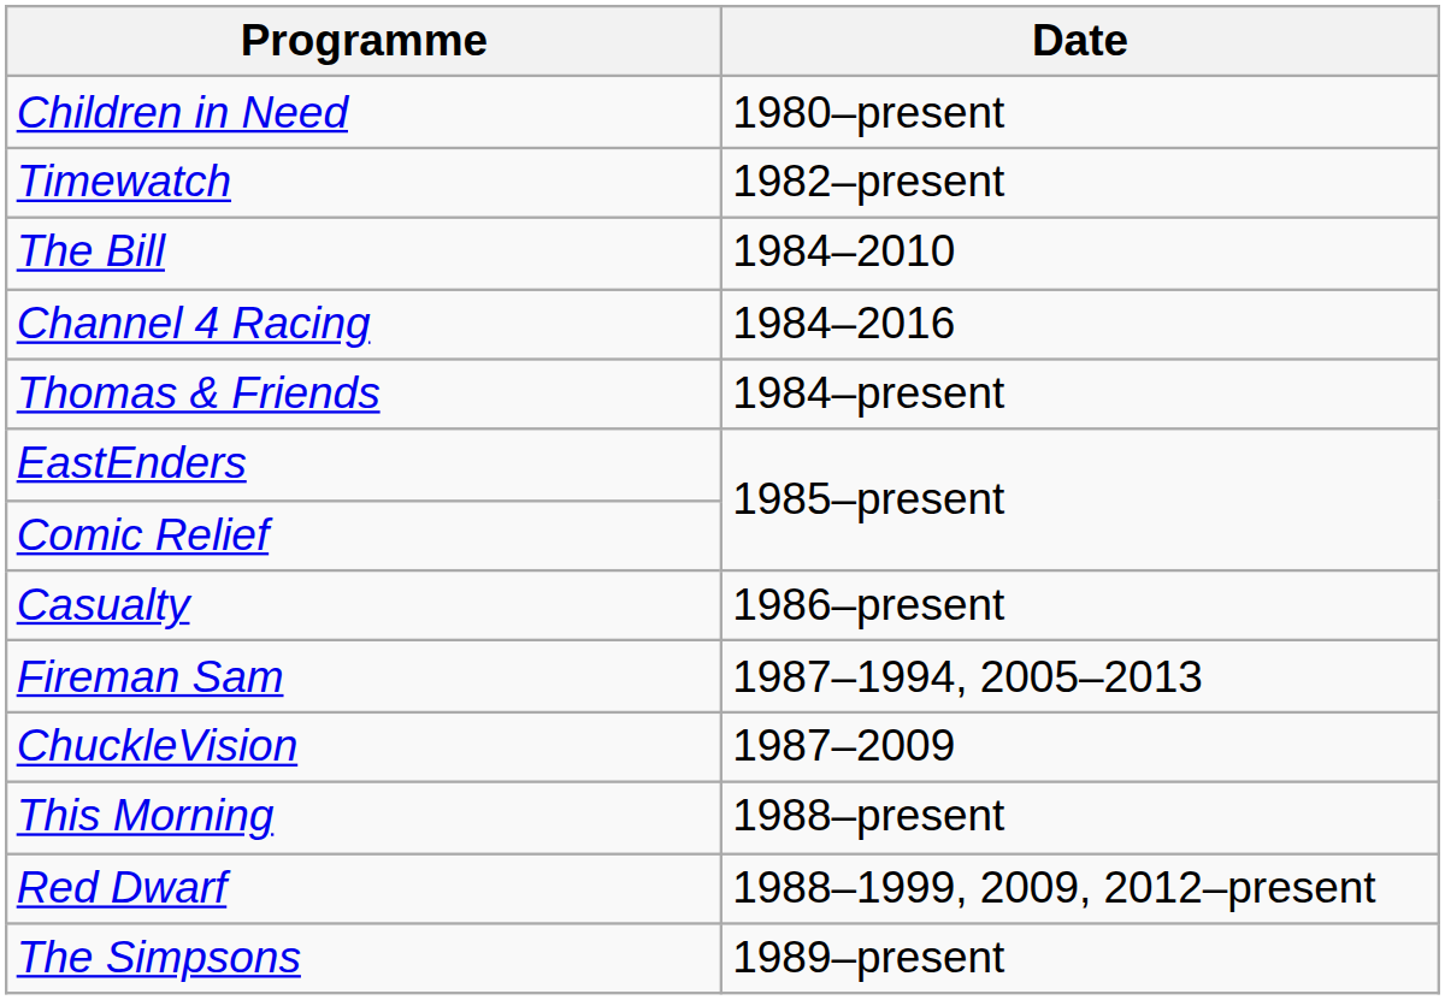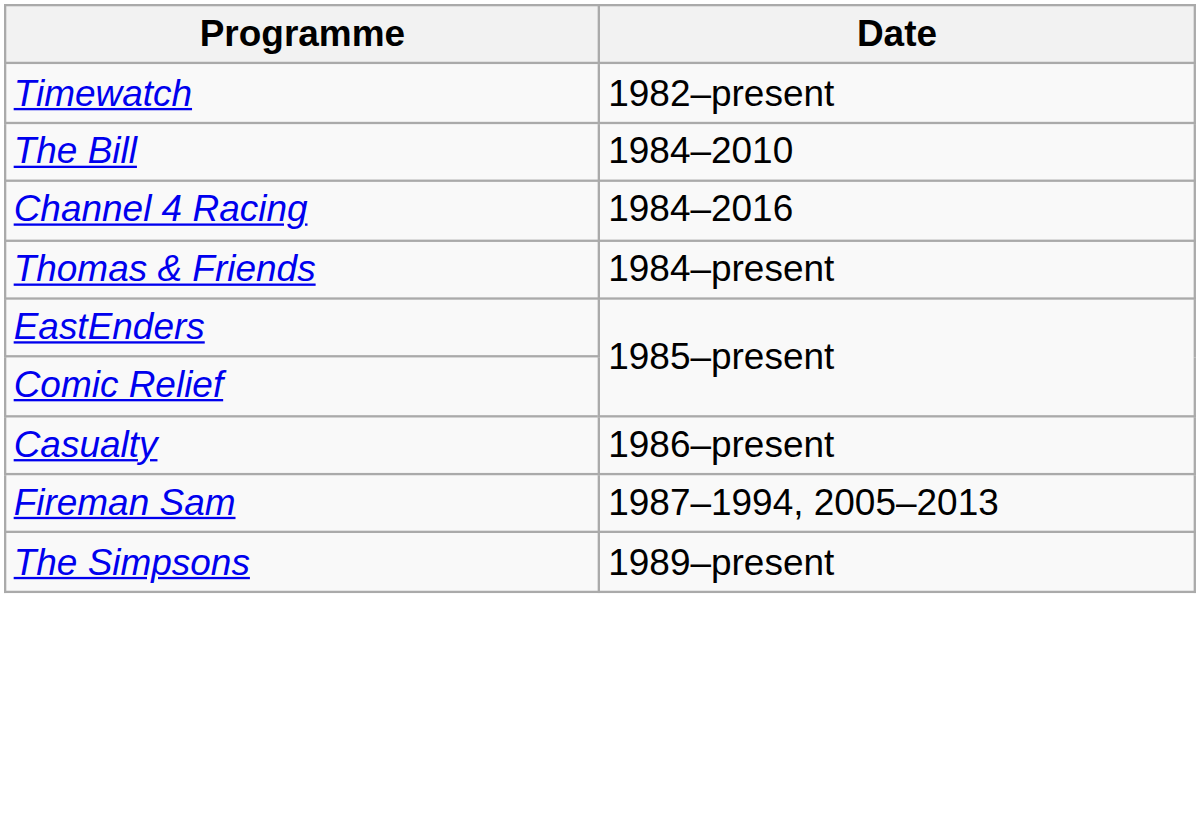- row: Children in Need | 1980–present
- row: ChuckleVision | 1987–2009
- row: This Morning | 1988–present
- row: Red Dwarf | 1988–1999, 2009, 2012–present
